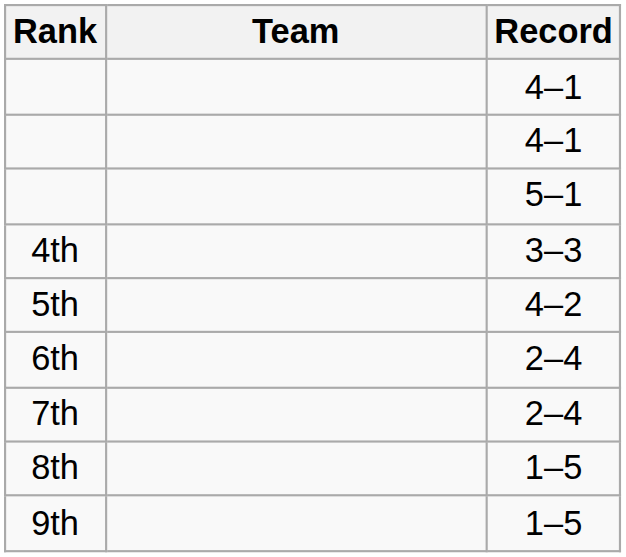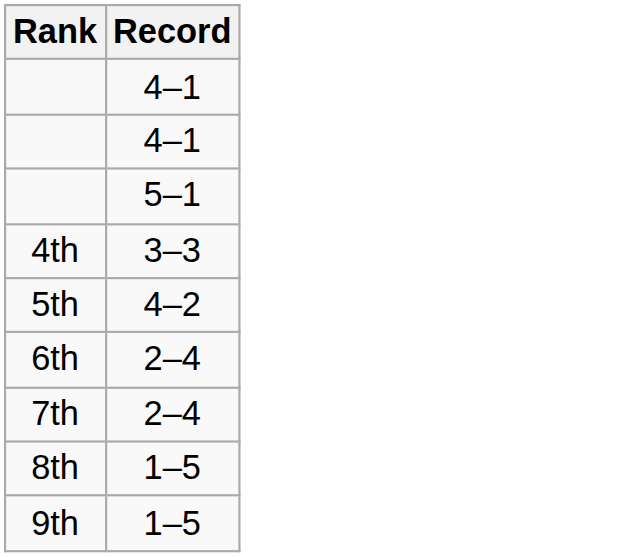- column: Team
